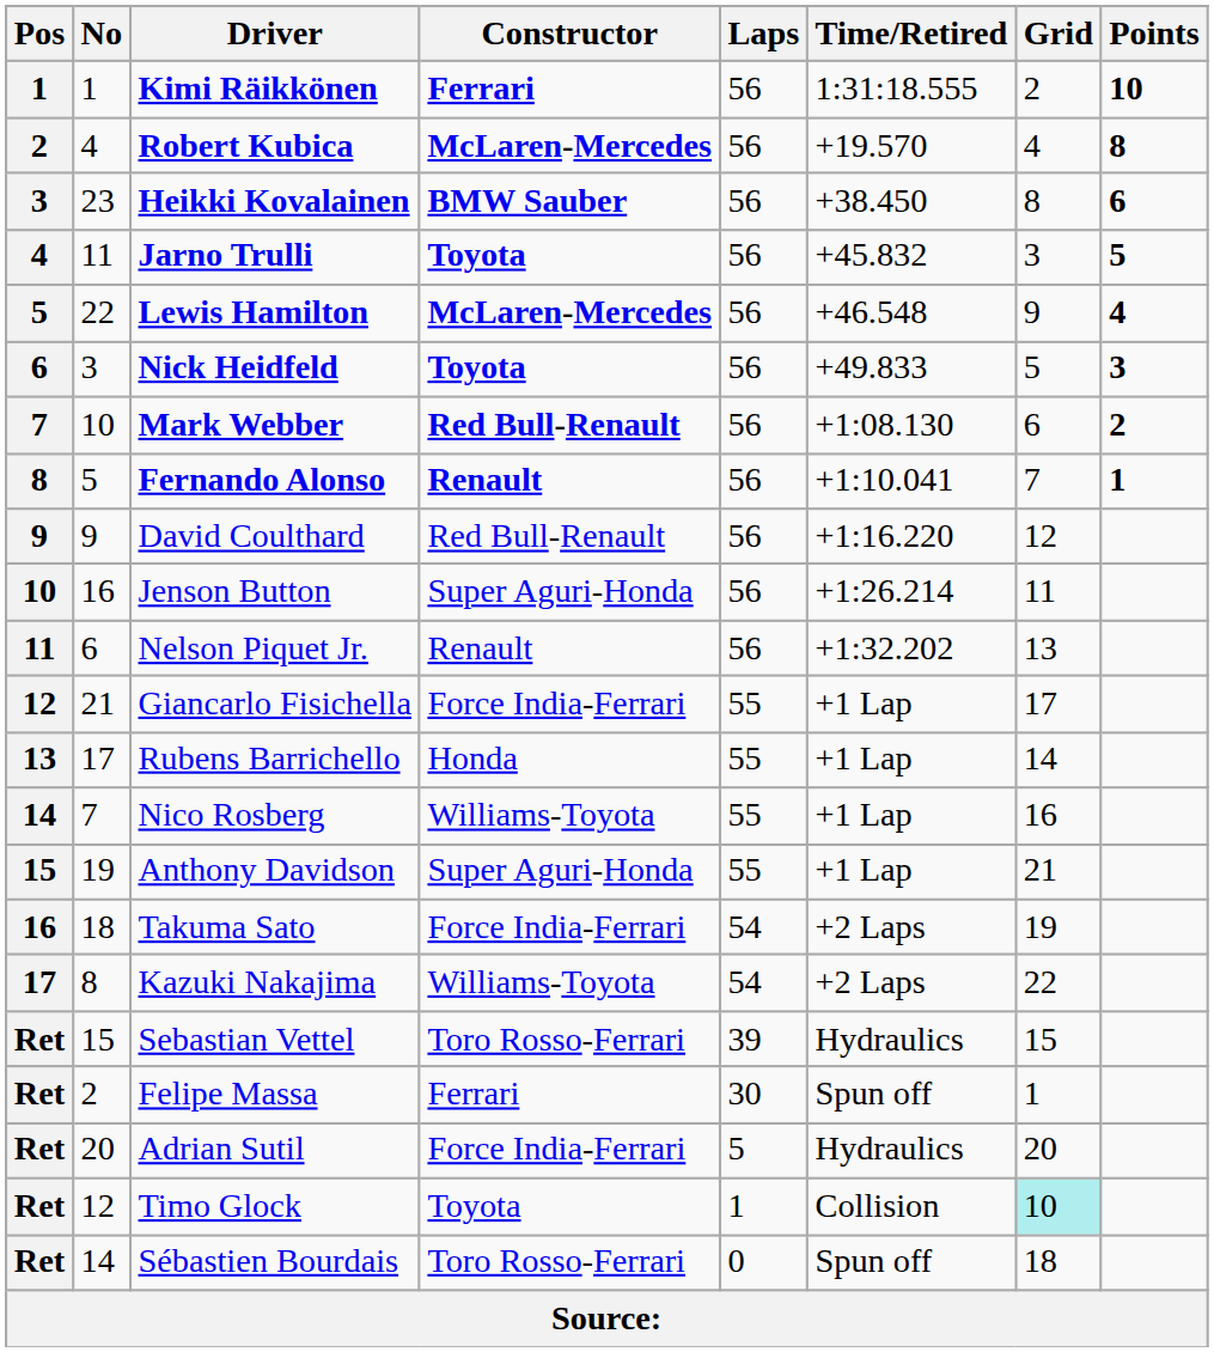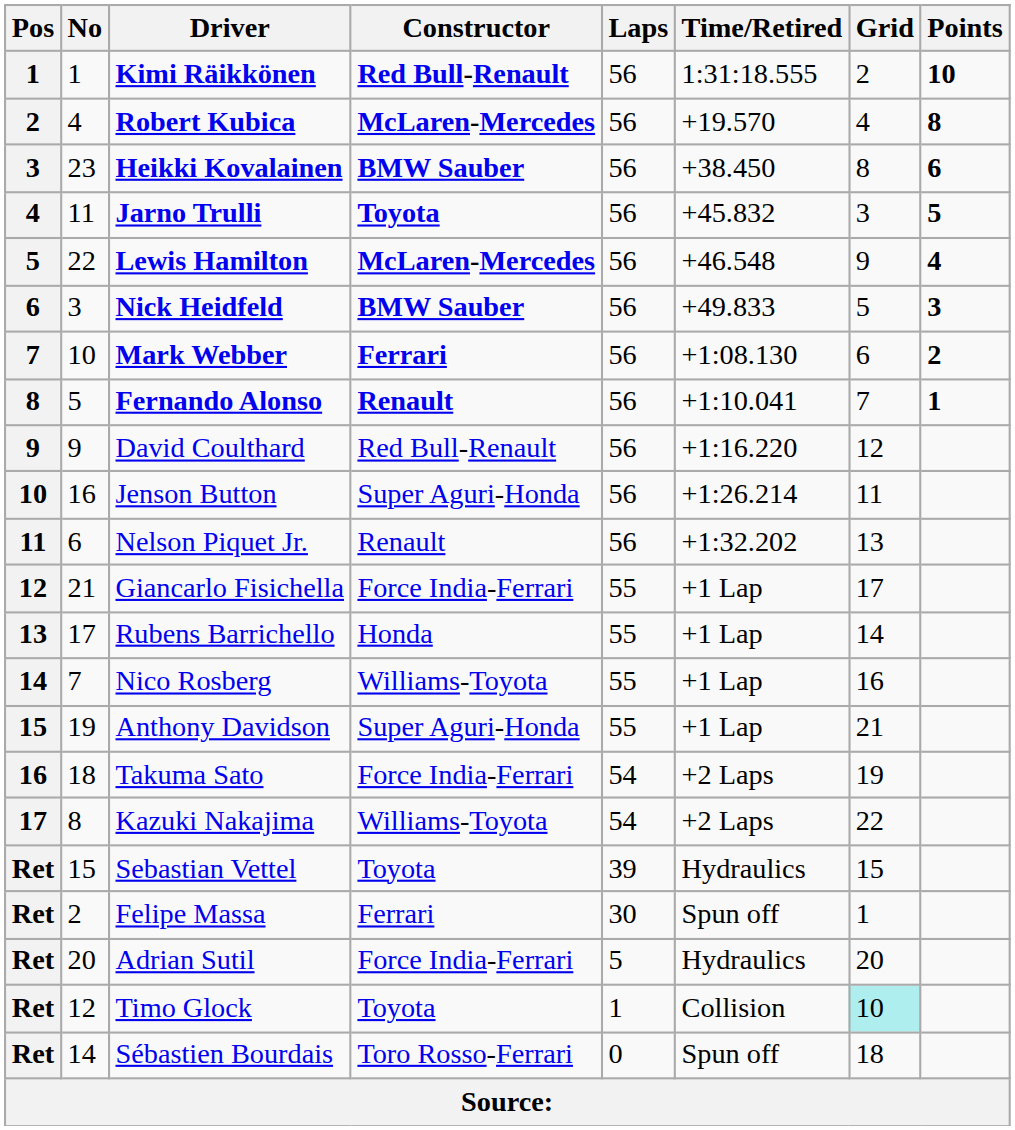Kimi Räikkönen | Constructor: Ferrari -> Red Bull-Renault
Nick Heidfeld | Constructor: Toyota -> BMW Sauber
Mark Webber | Constructor: Red Bull-Renault -> Ferrari
Sebastian Vettel | Constructor: Toro Rosso-Ferrari -> Toyota
